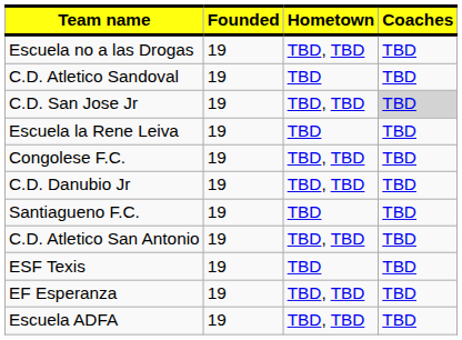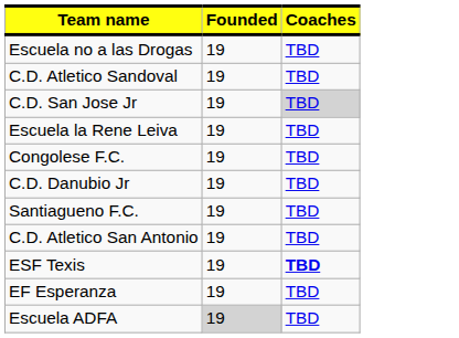- column: Hometown | TBD, TBD | TBD | TBD, TBD | TBD | TBD, TBD | TBD, TBD | TBD | TBD, TBD | TBD | TBD, TBD | TBD, TBD
ESF Texis | Coaches: normal -> bold
Escuela ADFA | Founded: no background -> lightgrey background
